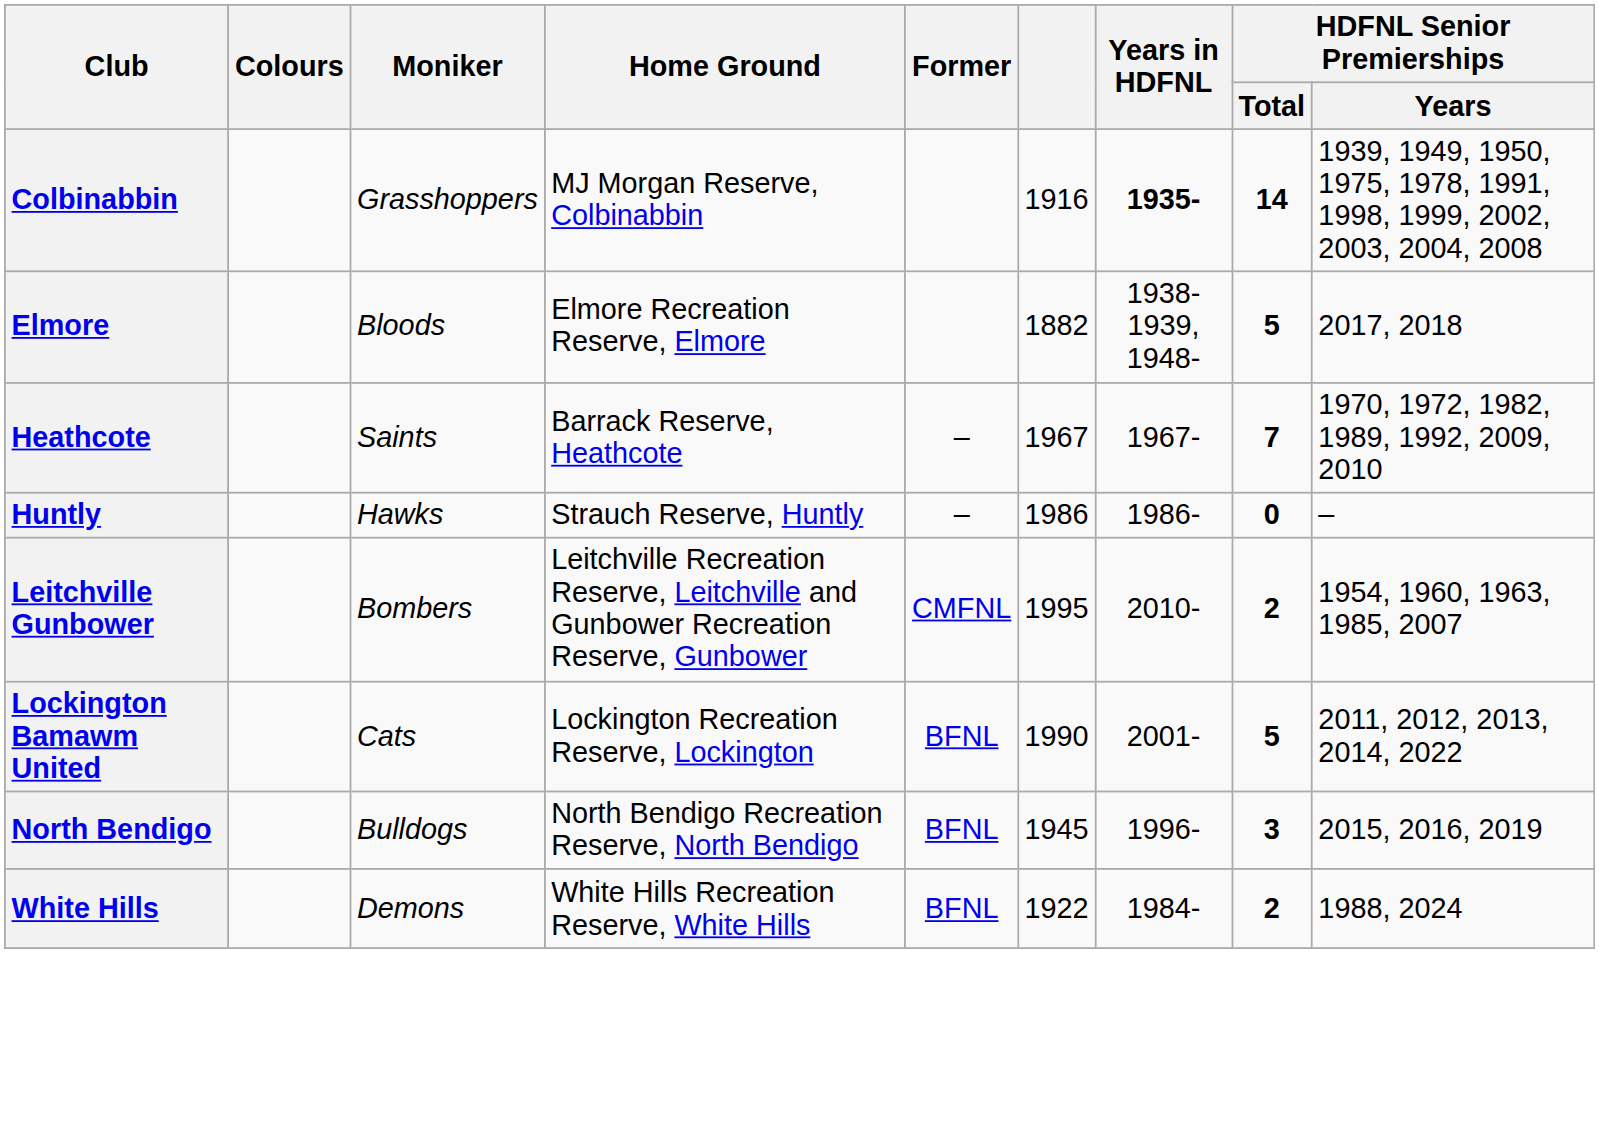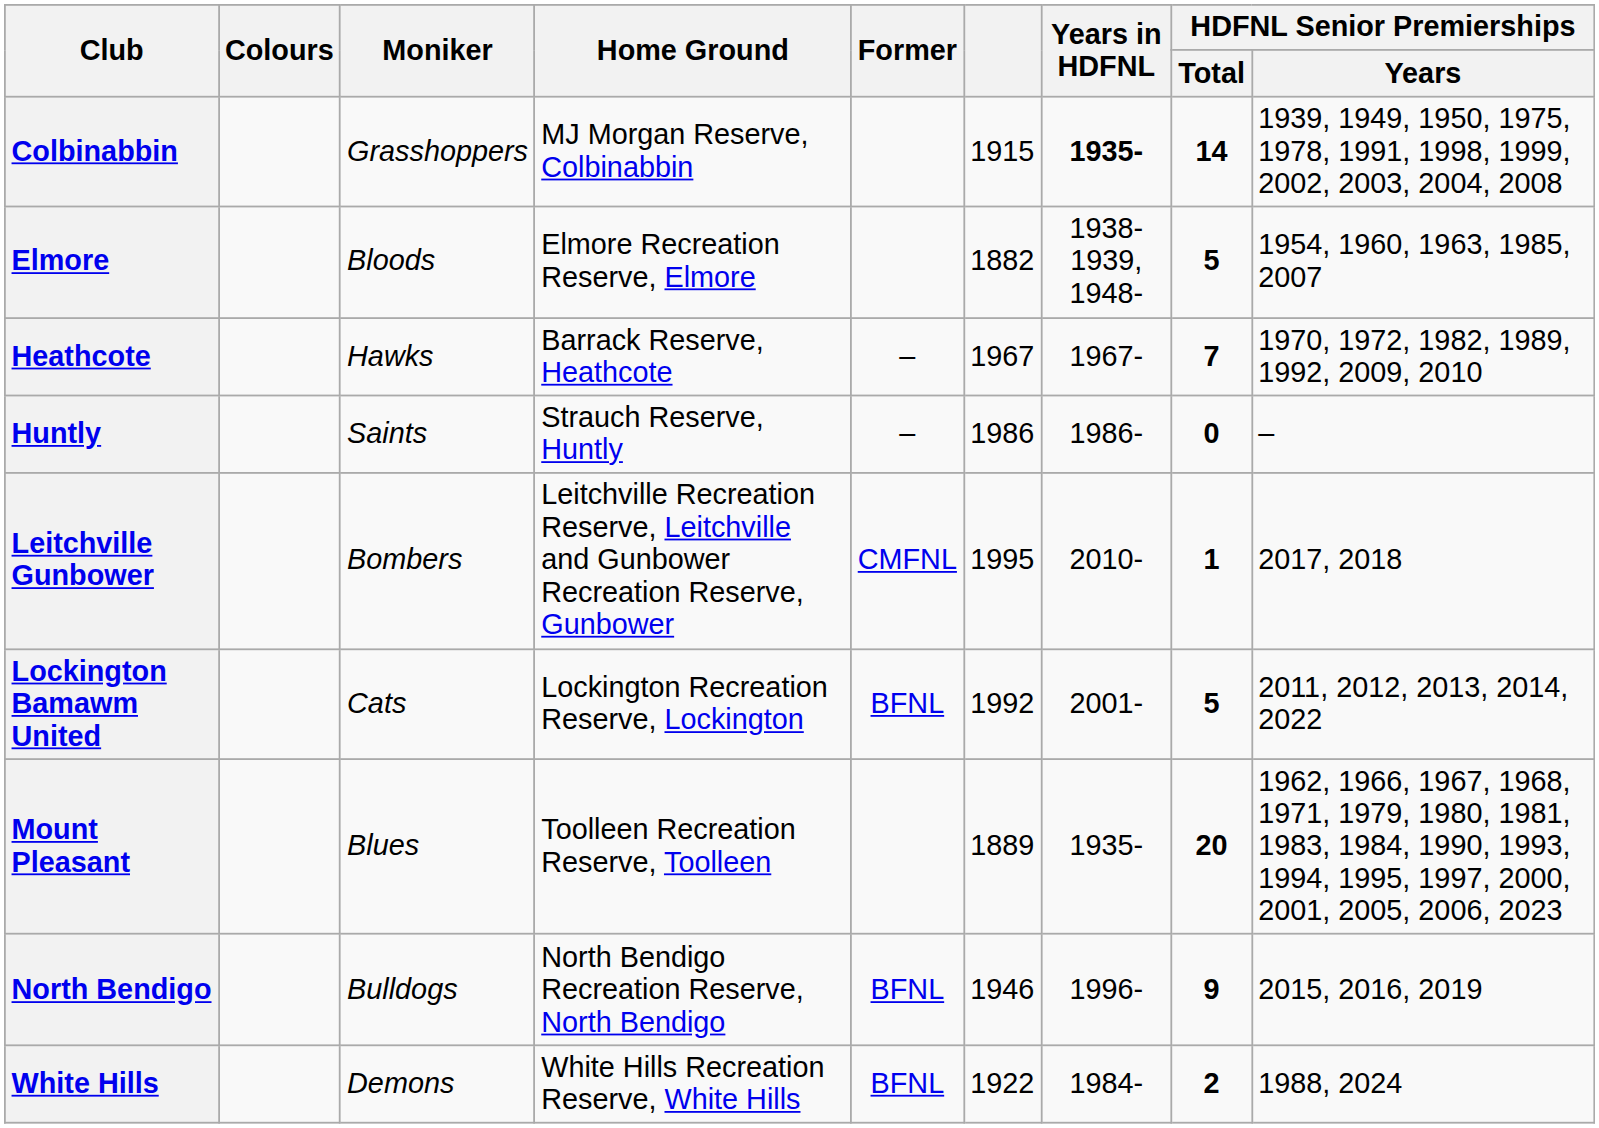Colbinabbin | column 6: 1916 -> 1915
Elmore | HDFNL Senior Premierships / Years: 2017, 2018 -> 1954, 1960, 1963, 1985, 2007
Heathcote | Moniker: Saints -> Hawks
Huntly | Moniker: Hawks -> Saints
Leitchville Gunbower | HDFNL Senior Premierships / Total: 2 -> 1
Leitchville Gunbower | HDFNL Senior Premierships / Years: 1954, 1960, 1963, 1985, 2007 -> 2017, 2018
Lockington Bamawm United | column 6: 1990 -> 1992
+ row: Mount Pleasant | Blues | Toolleen Recreation Reserve, Toolleen | 1889 | 1935- | 20 | 1962, 1966, 1967, 1968, 1971, 1979, 1980, 1981, 1983, 1984, 1990, 1993, 1994, 1995, 1997, 2000, 2001, 2005, 2006, 2023
North Bendigo | column 6: 1945 -> 1946
North Bendigo | HDFNL Senior Premierships / Total: 3 -> 9
